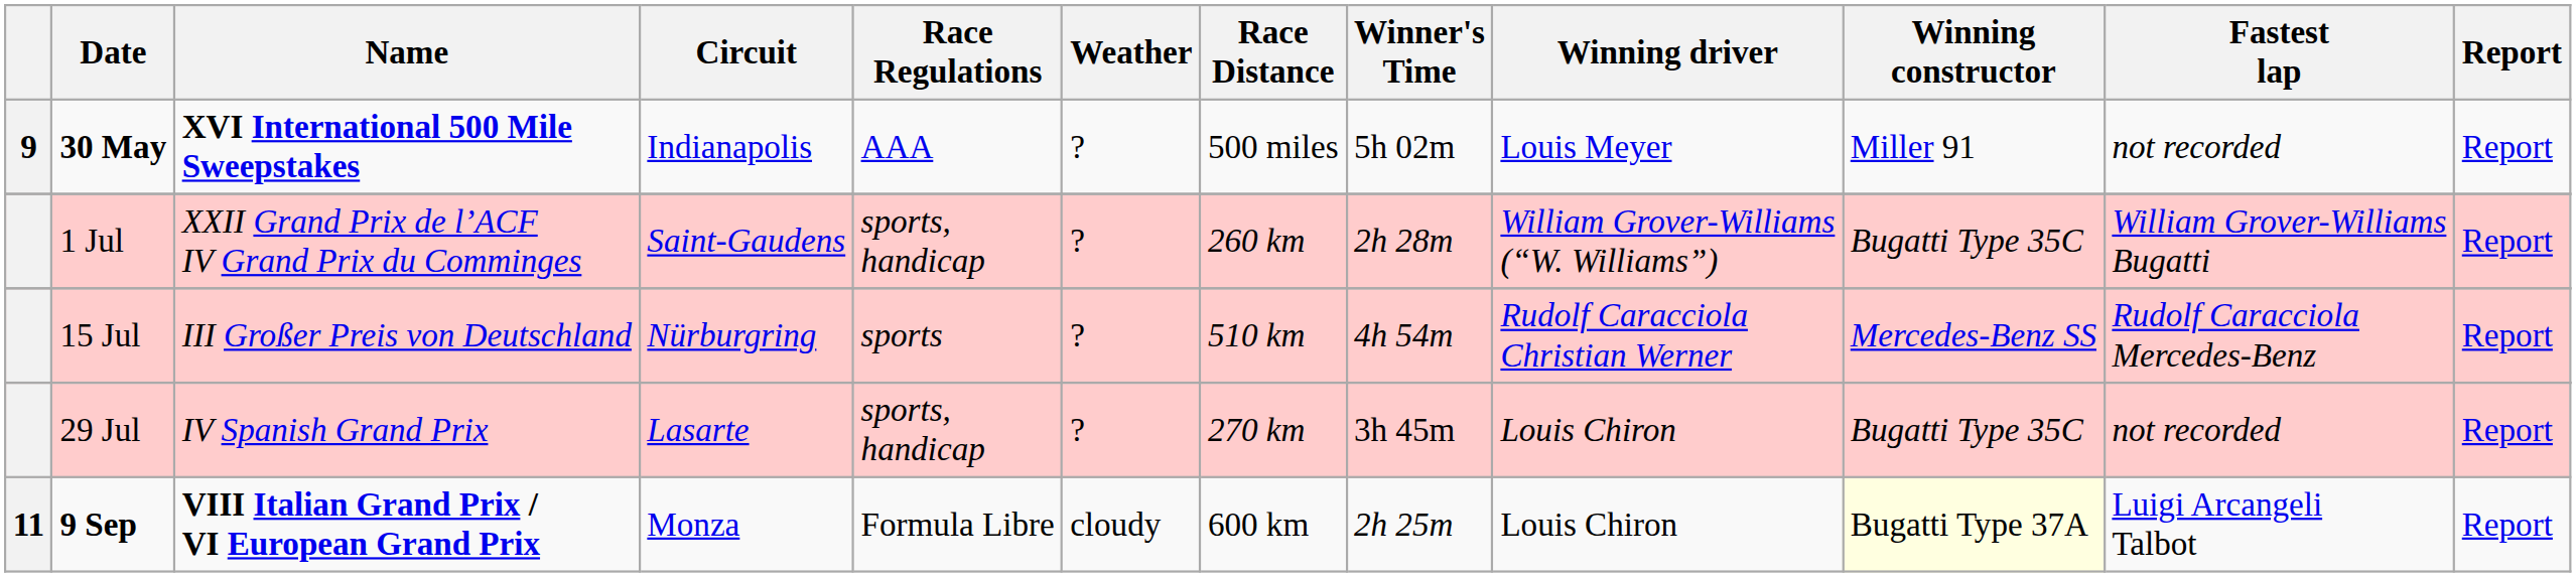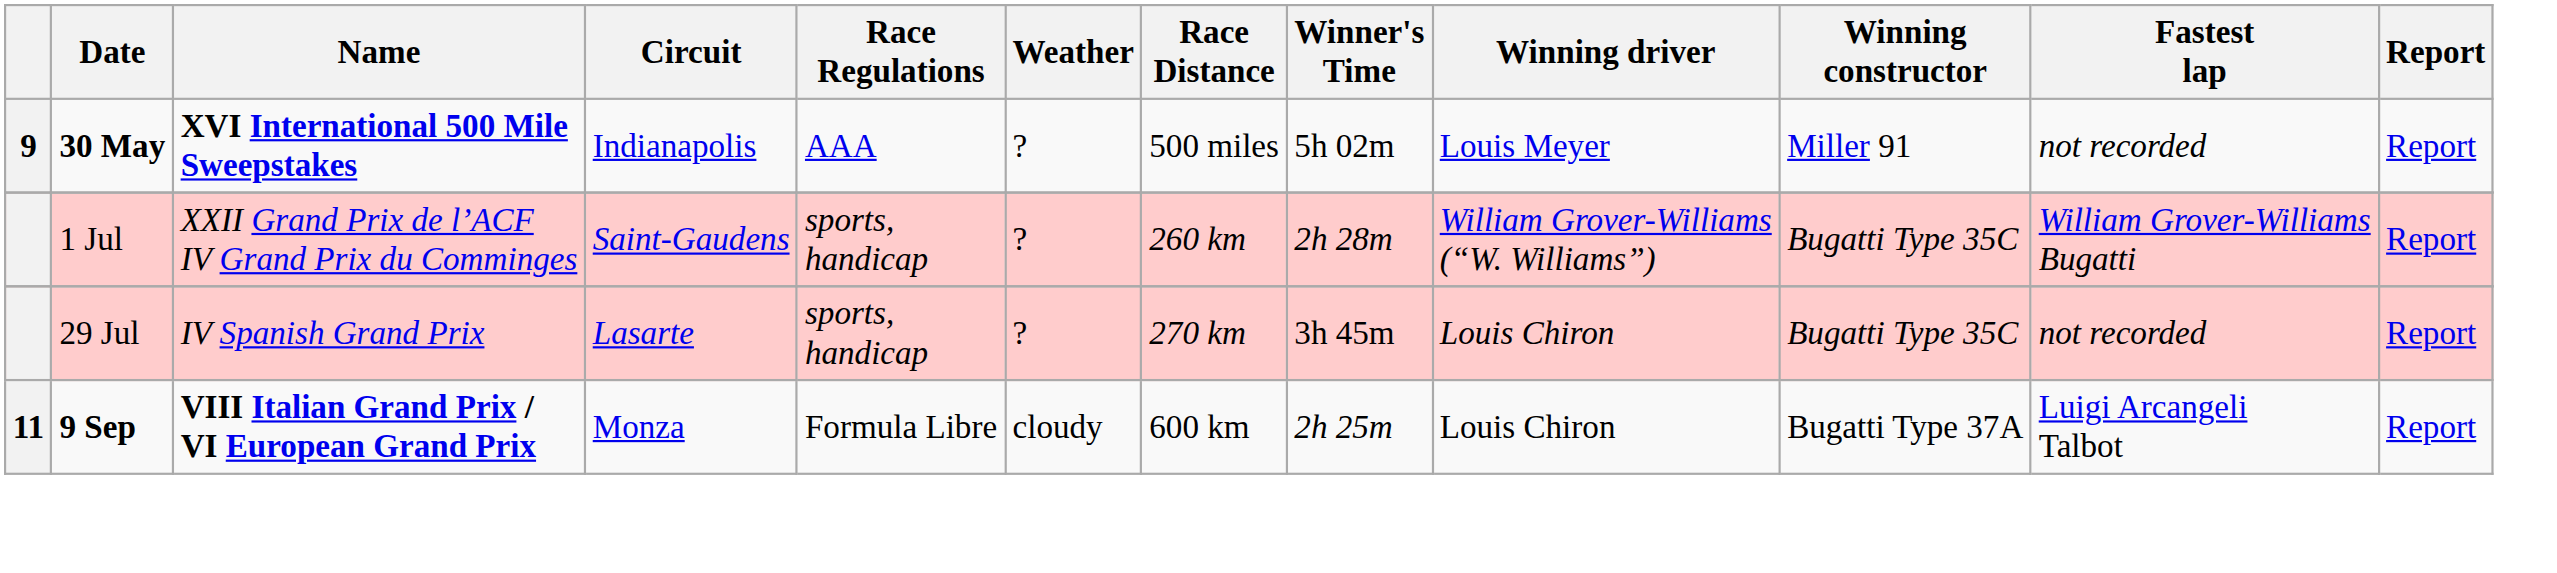- row: 15 Jul | III Großer Preis von Deutschland | Nürburgring | sports | ? | 510 km | 4h 54m | Rudolf Caracciola Christian Werner | Mercedes-Benz SS | Rudolf Caracciola Mercedes-Benz | Report
9 Sep | Winning constructor: lightyellow background -> no background
